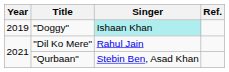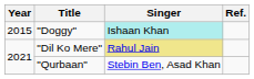"Doggy" | Year: 2019 -> 2015
"Dil Ko Mere" | Singer: no background -> khaki background
